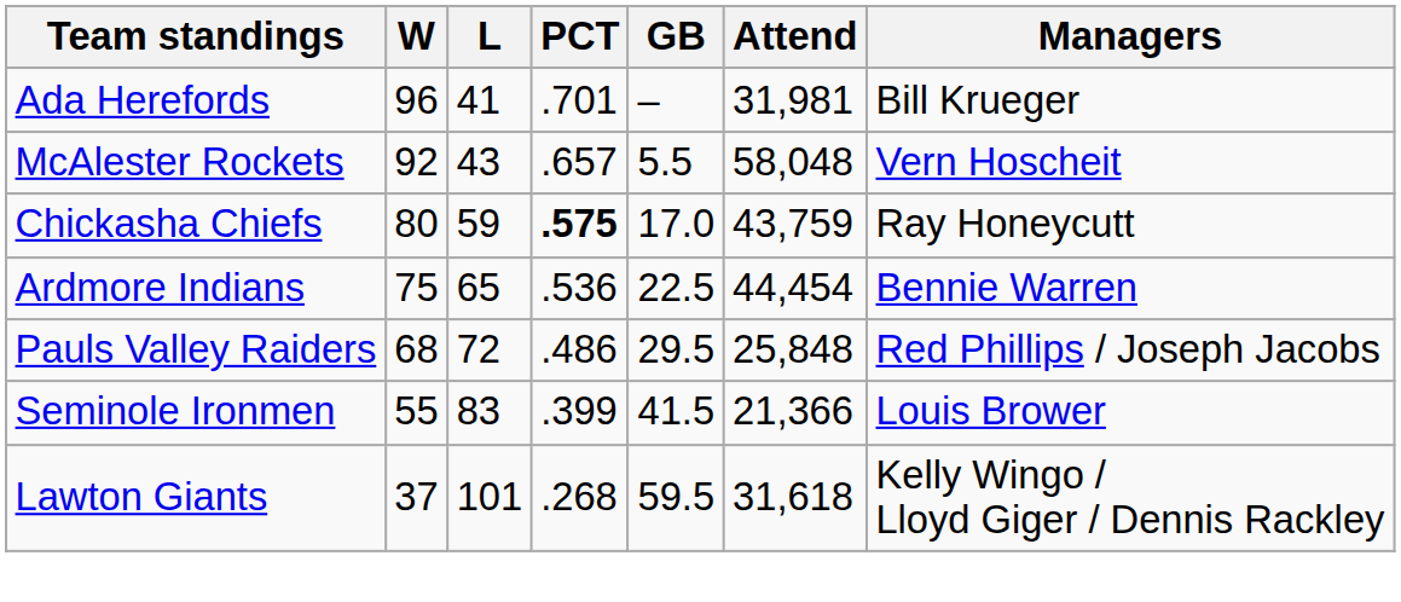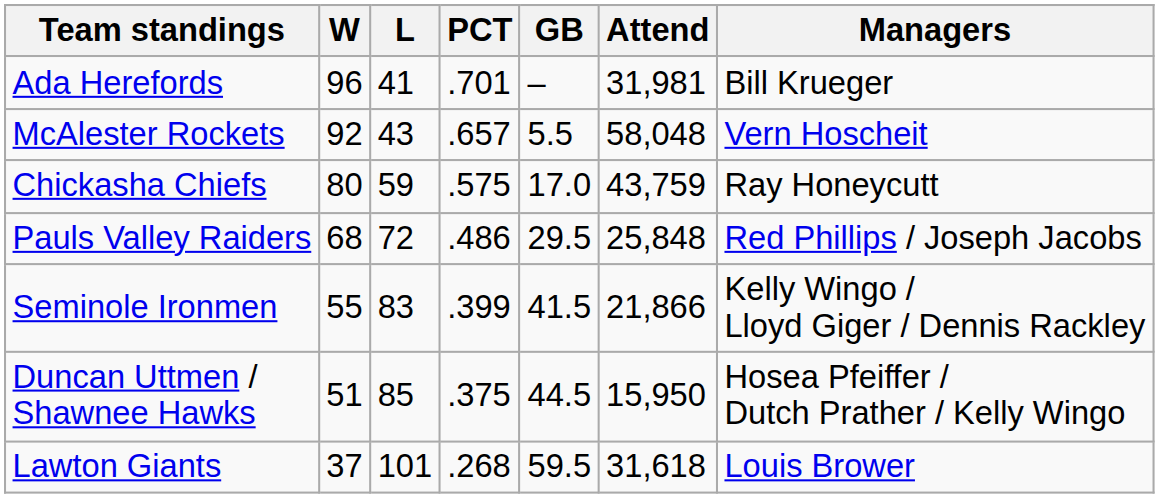Chickasha Chiefs | PCT: bold -> normal
- row: Ardmore Indians | 75 | 65 | .536 | 22.5 | 44,454 | Bennie Warren
Seminole Ironmen | Attend: 21,366 -> 21,866
Seminole Ironmen | Managers: Louis Brower -> Kelly Wingo / Lloyd Giger / Dennis Rackley
+ row: Duncan Uttmen / Shawnee Hawks | 51 | 85 | .375 | 44.5 | 15,950 | Hosea Pfeiffer / Dutch Prather / Kelly Wingo
Lawton Giants | Managers: Kelly Wingo / Lloyd Giger / Dennis Rackley -> Louis Brower
